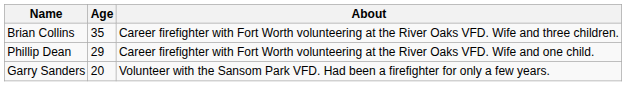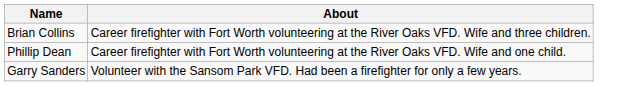- column: Age | 35 | 29 | 20
